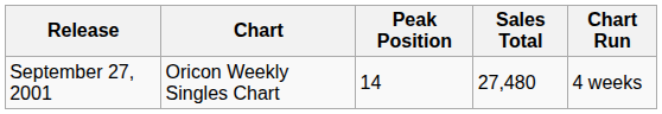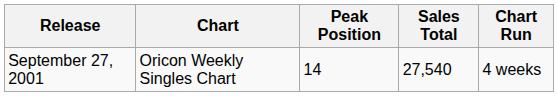September 27, 2001 | Sales Total: 27,480 -> 27,540
